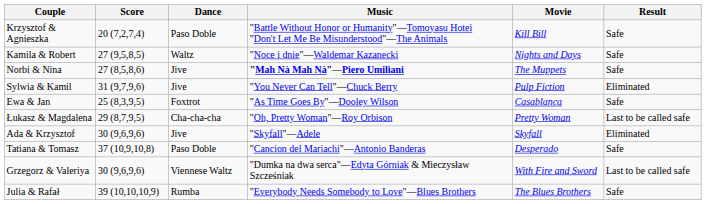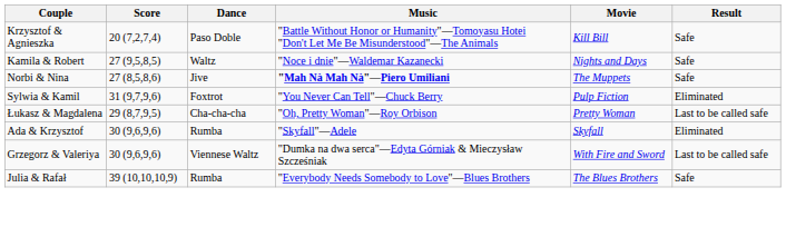Sylwia & Kamil | Dance: Jive -> Foxtrot
- row: Ewa & Jan | 25 (8,3,9,5) | Foxtrot | "As Time Goes By"—Dooley Wilson | Casablanca | Safe
Ada & Krzysztof | Dance: Jive -> Rumba
- row: Tatiana & Tomasz | 37 (10,9,10,8) | Paso Doble | "Cancion del Mariachi"—Antonio Banderas | Desperado | Safe
